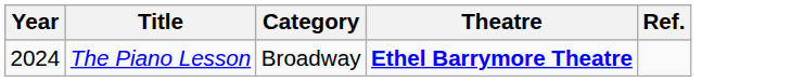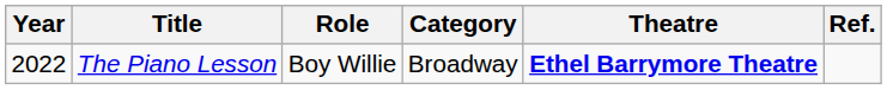+ column: Role | Boy Willie
The Piano Lesson | Year: 2024 -> 2022
